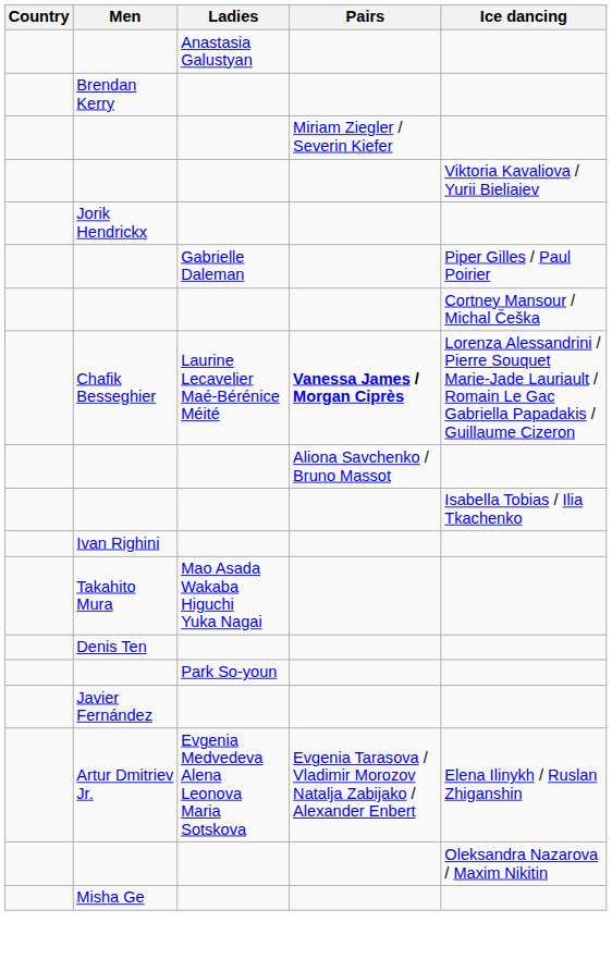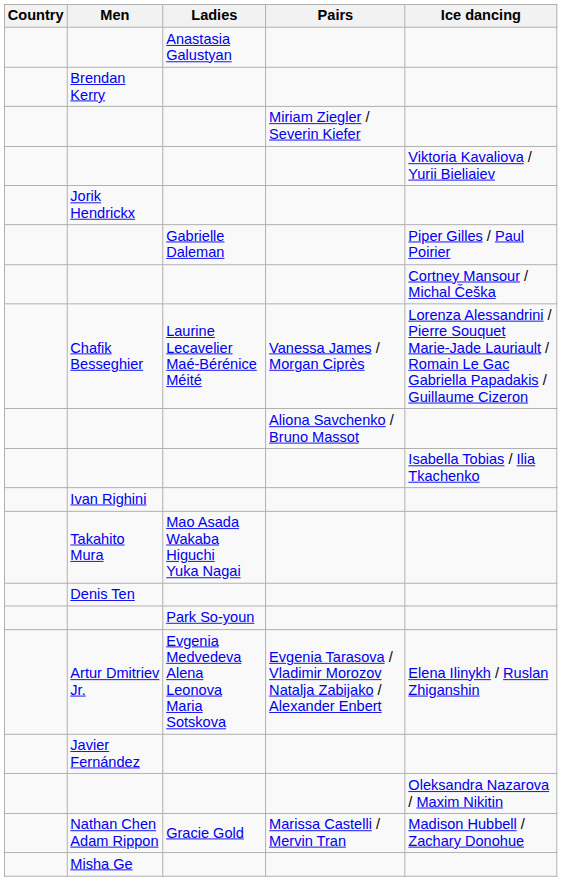Chafik Besseghier | Pairs: bold -> normal
rows swapped: Artur Dmitriev Jr. <-> Javier Fernández
+ row: Nathan Chen Adam Rippon | Gracie Gold | Marissa Castelli / Mervin Tran | Madison Hubbell / Zachary Donohue
